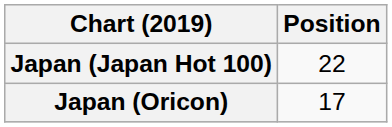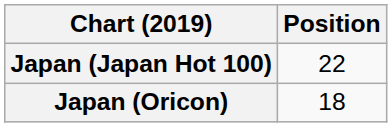Japan (Oricon) | Position: 17 -> 18
